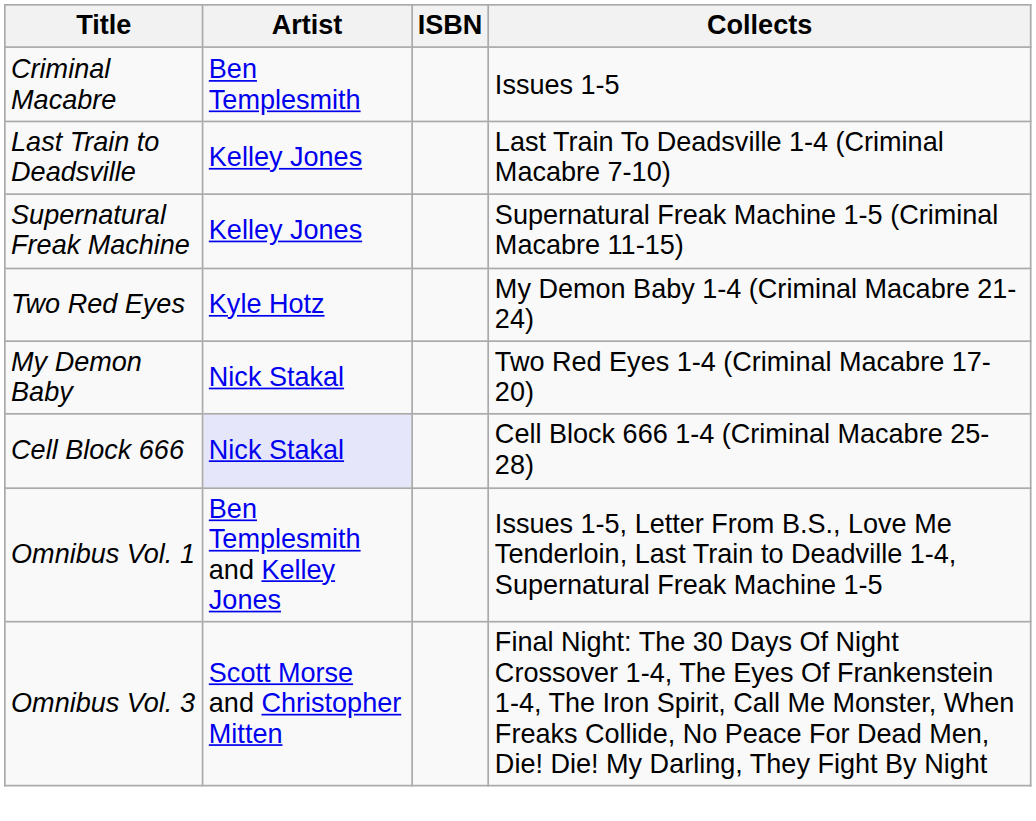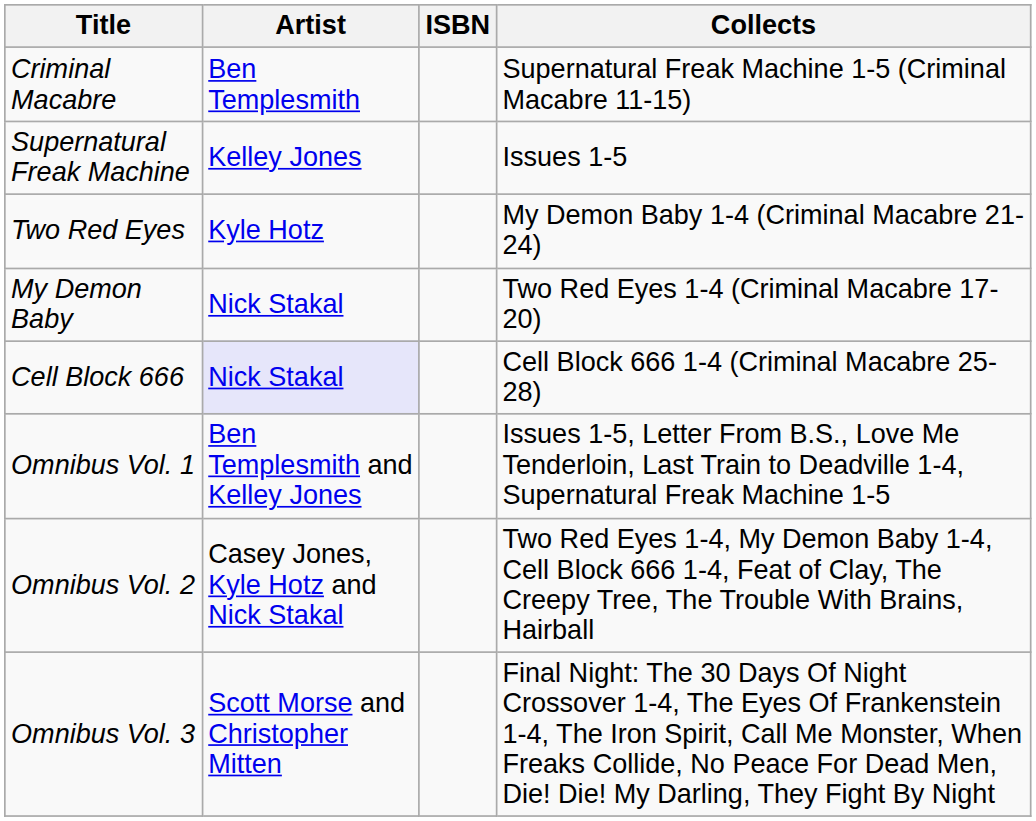Criminal Macabre | Collects: Issues 1-5 -> Supernatural Freak Machine 1-5 (Criminal Macabre 11-15)
- row: Last Train to Deadsville | Kelley Jones | Last Train To Deadsville 1-4 (Criminal Macabre 7-10)
Supernatural Freak Machine | Collects: Supernatural Freak Machine 1-5 (Criminal Macabre 11-15) -> Issues 1-5
+ row: Omnibus Vol. 2 | Casey Jones, Kyle Hotz and Nick Stakal | Two Red Eyes 1-4, My Demon Baby 1-4, Cell Block 666 1-4, Feat of Clay, The Creepy Tree, The Trouble With Brains, Hairball
